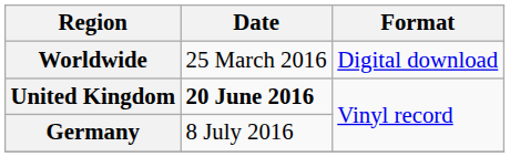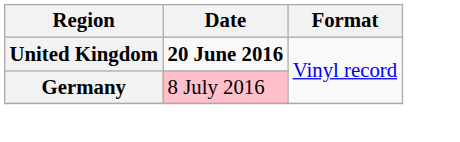- row: Worldwide | 25 March 2016 | Digital download
Germany | Date: no background -> pink background
